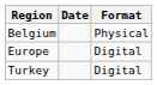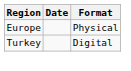- row: Belgium | Physical
Europe | Format: Digital -> Physical
